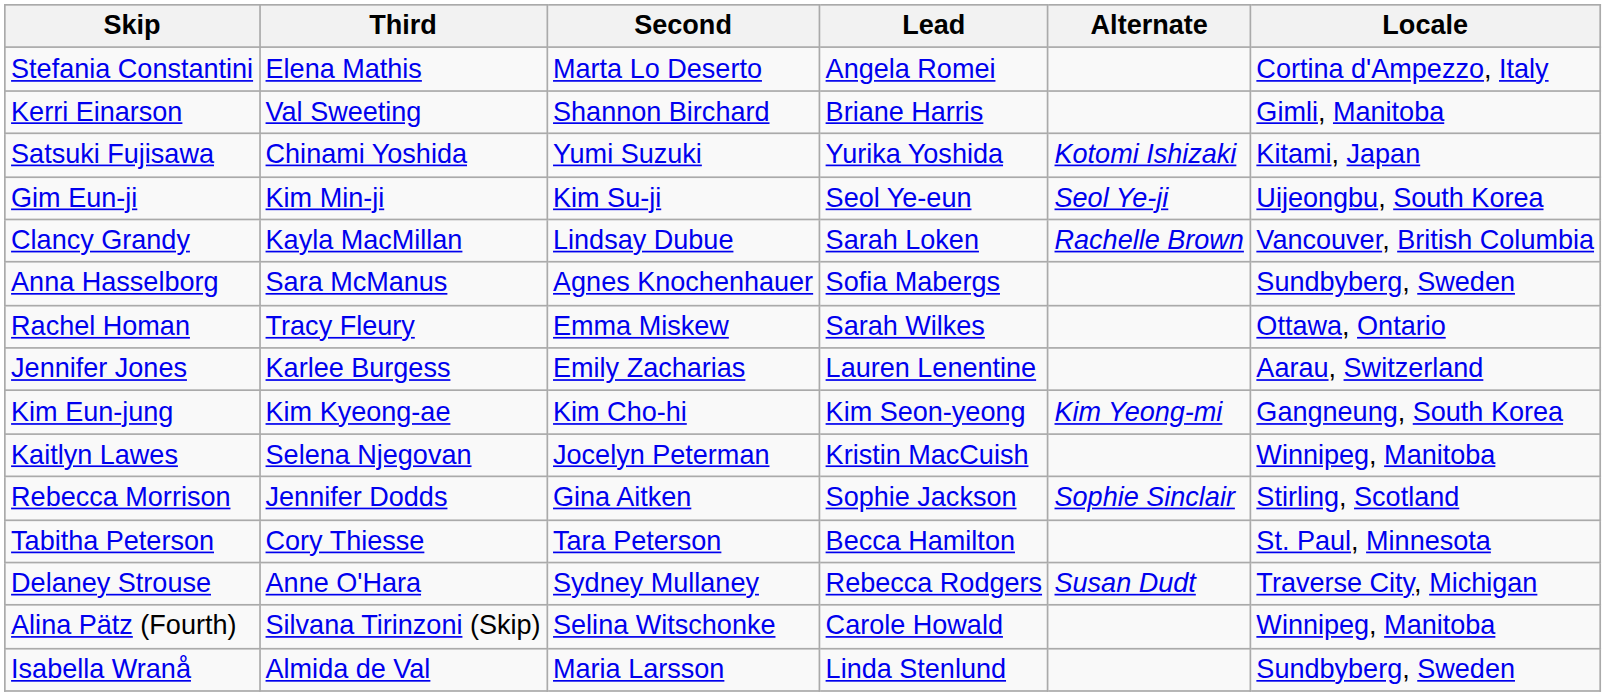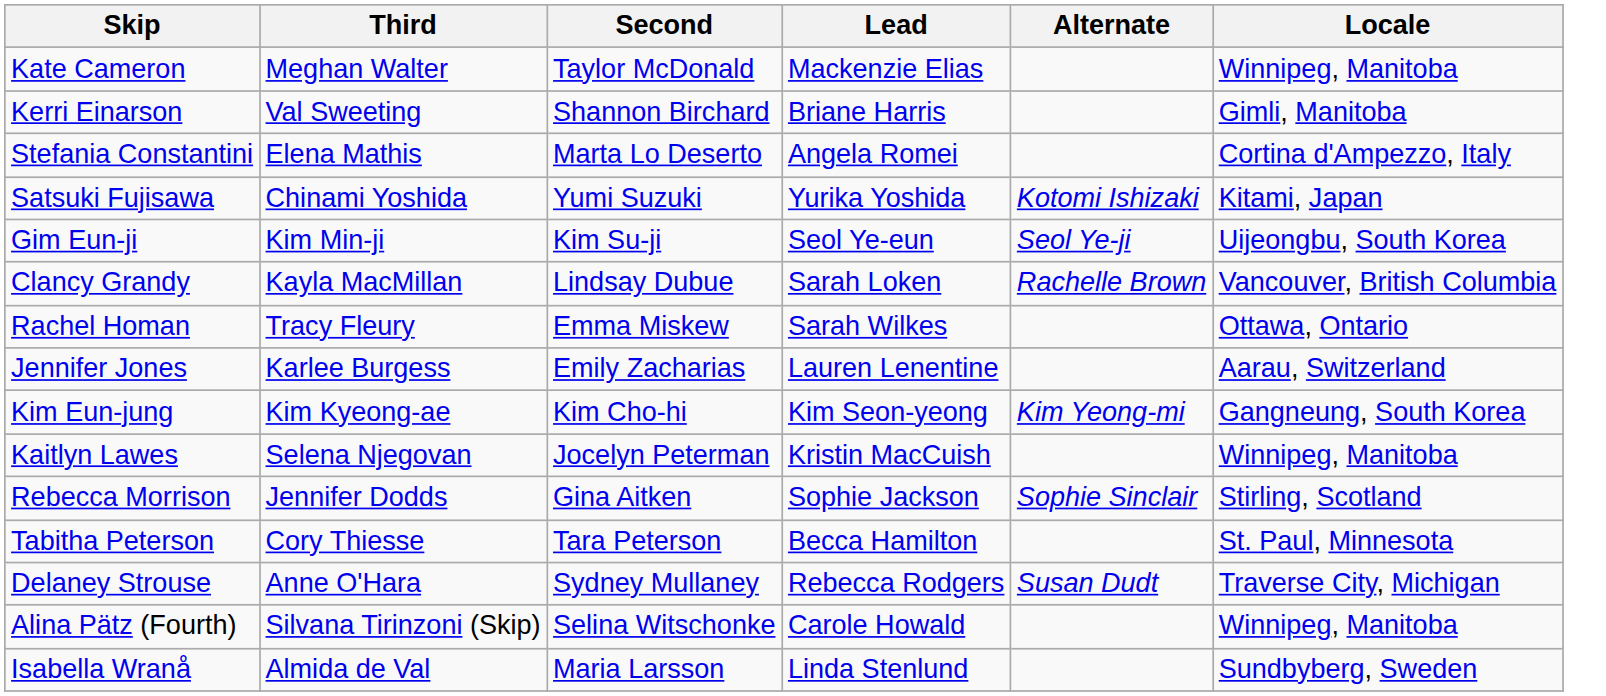+ row: Kate Cameron | Meghan Walter | Taylor McDonald | Mackenzie Elias | Winnipeg, Manitoba
rows swapped: Stefania Constantini <-> Kerri Einarson
- row: Anna Hasselborg | Sara McManus | Agnes Knochenhauer | Sofia Mabergs | Sundbyberg, Sweden
